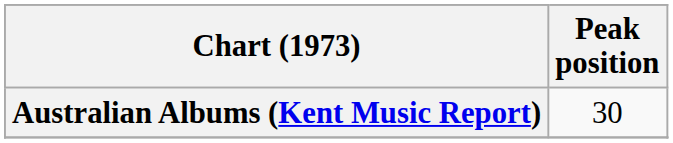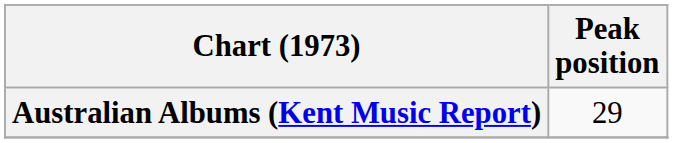Australian Albums (Kent Music Report) | Peak position: 30 -> 29
